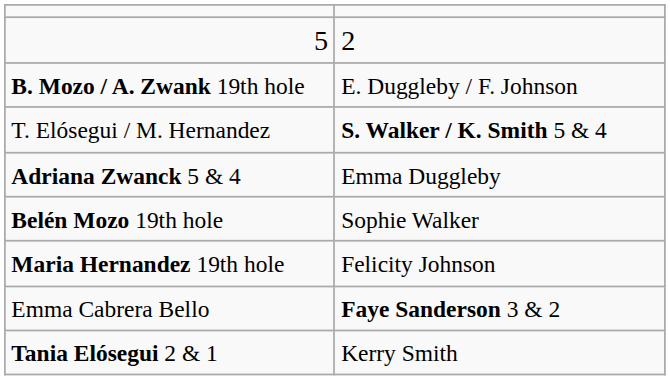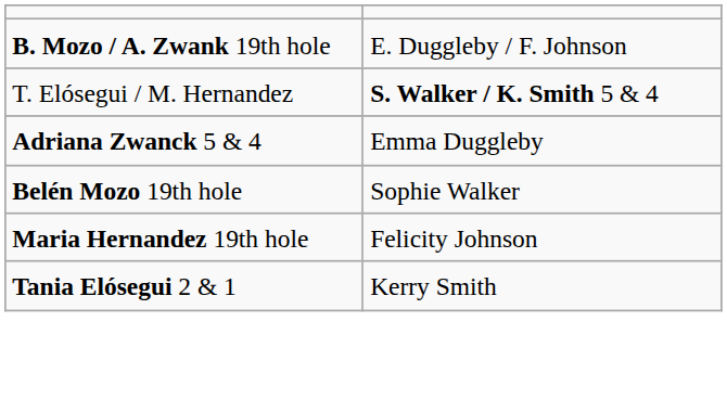- row: 5 | 2
- row: Emma Cabrera Bello | Faye Sanderson 3 & 2
